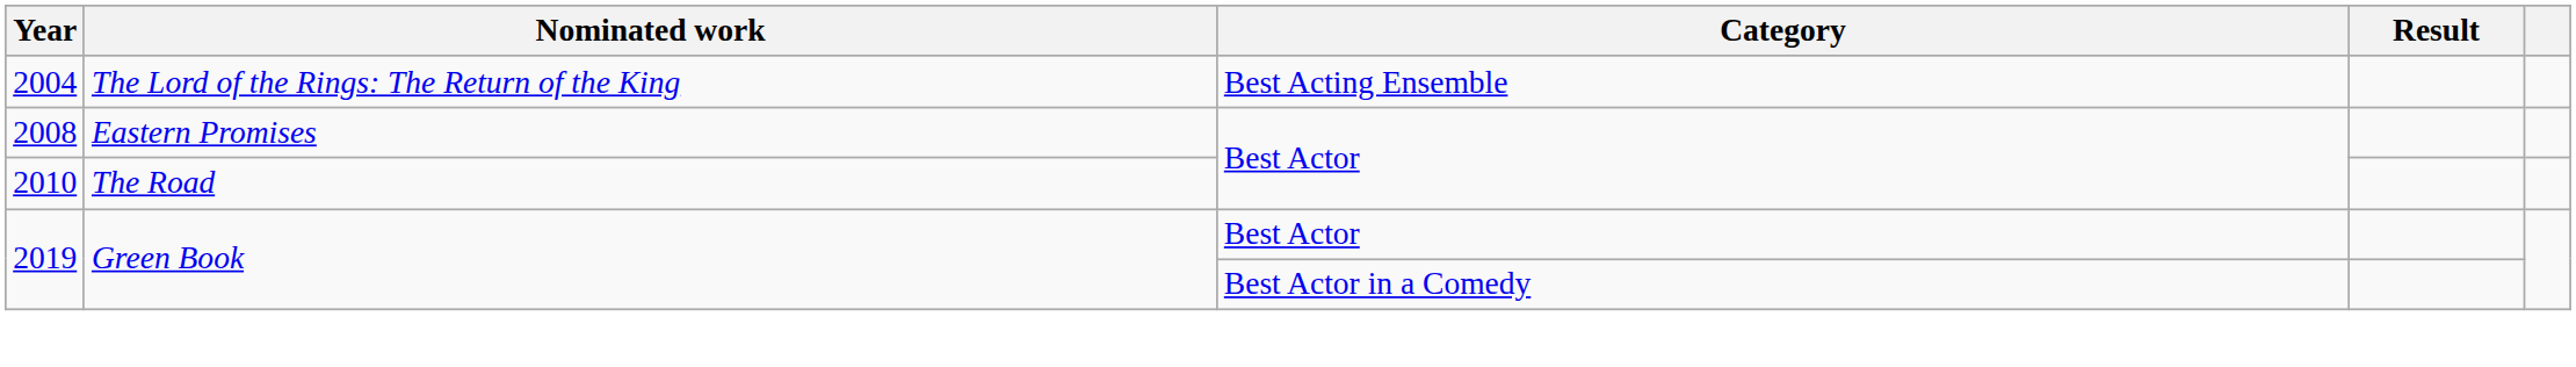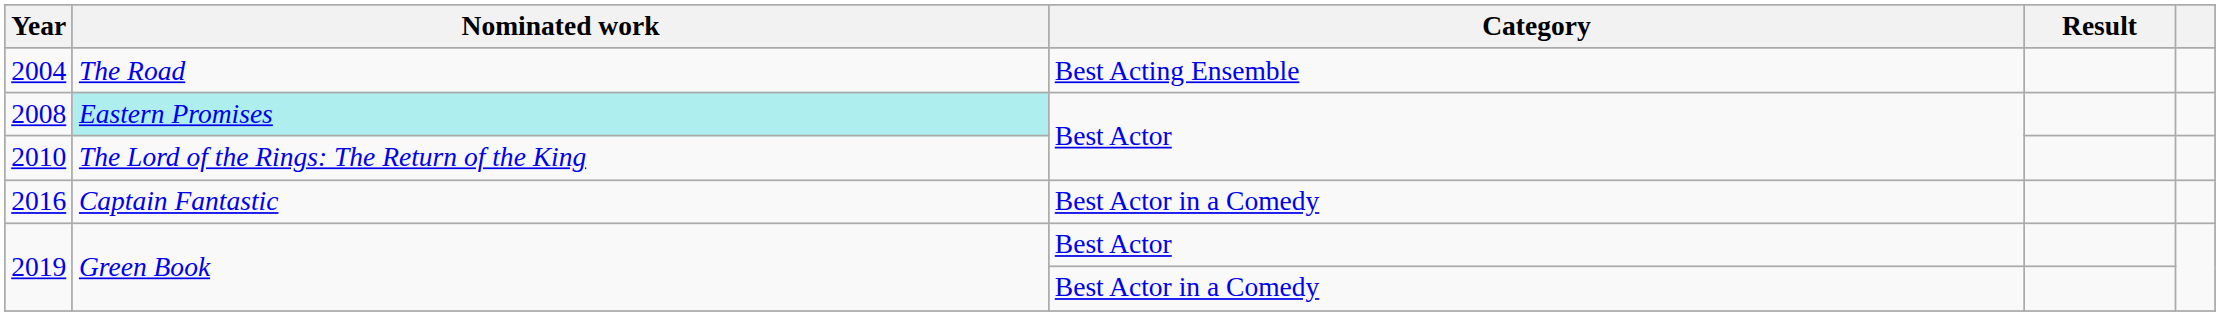2004 | Nominated work: The Lord of the Rings: The Return of the King -> The Road
2008 | Nominated work: no background -> paleturquoise background
2010 | Nominated work: The Road -> The Lord of the Rings: The Return of the King
+ row: 2016 | Captain Fantastic | Best Actor in a Comedy
